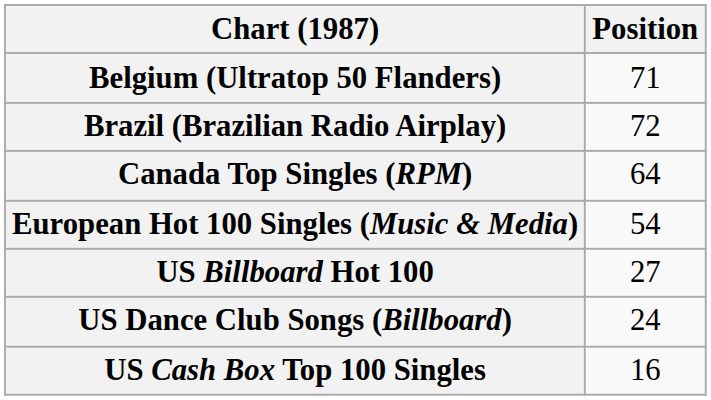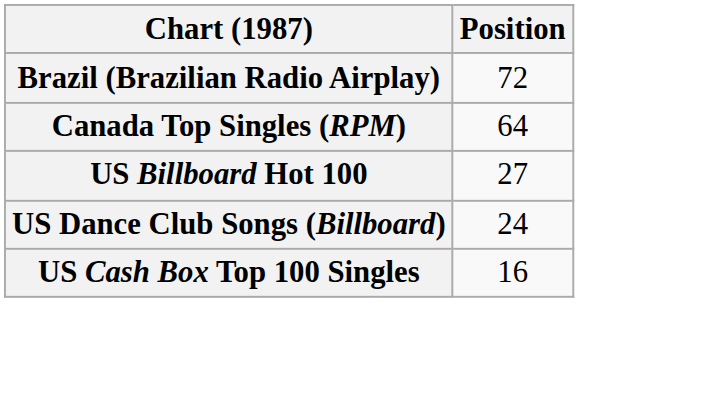- row: Belgium (Ultratop 50 Flanders) | 71
- row: European Hot 100 Singles (Music & Media) | 54
